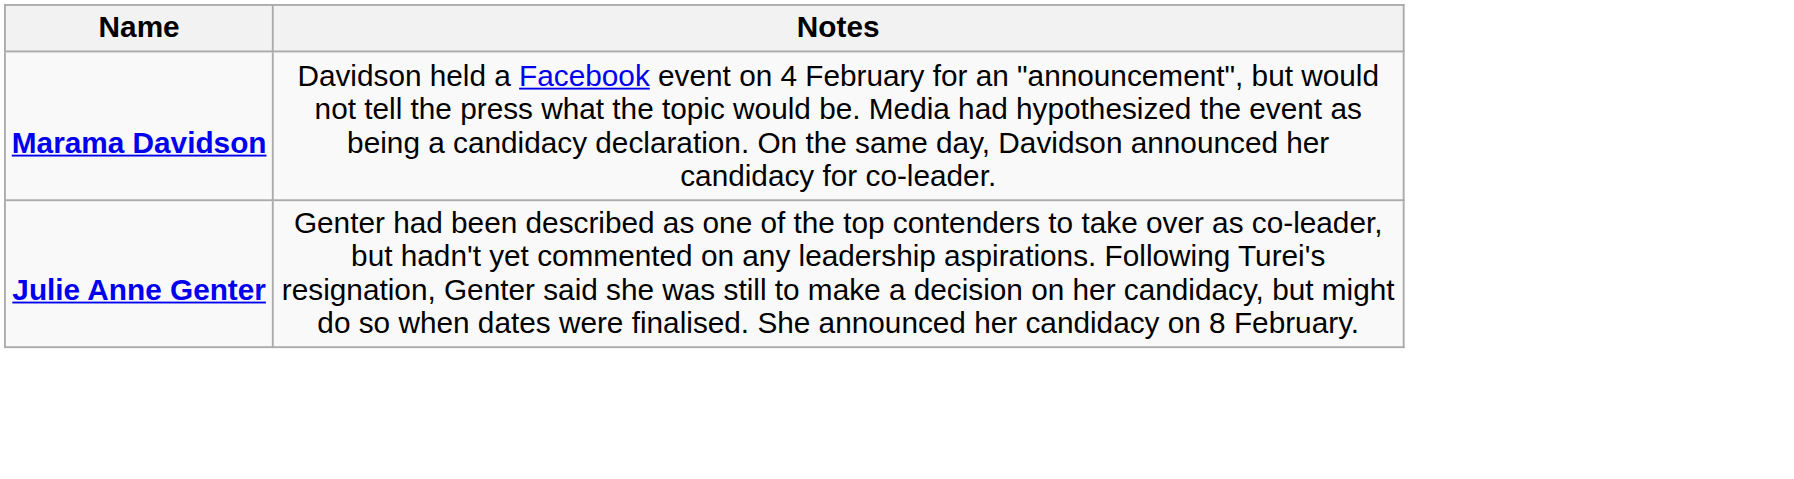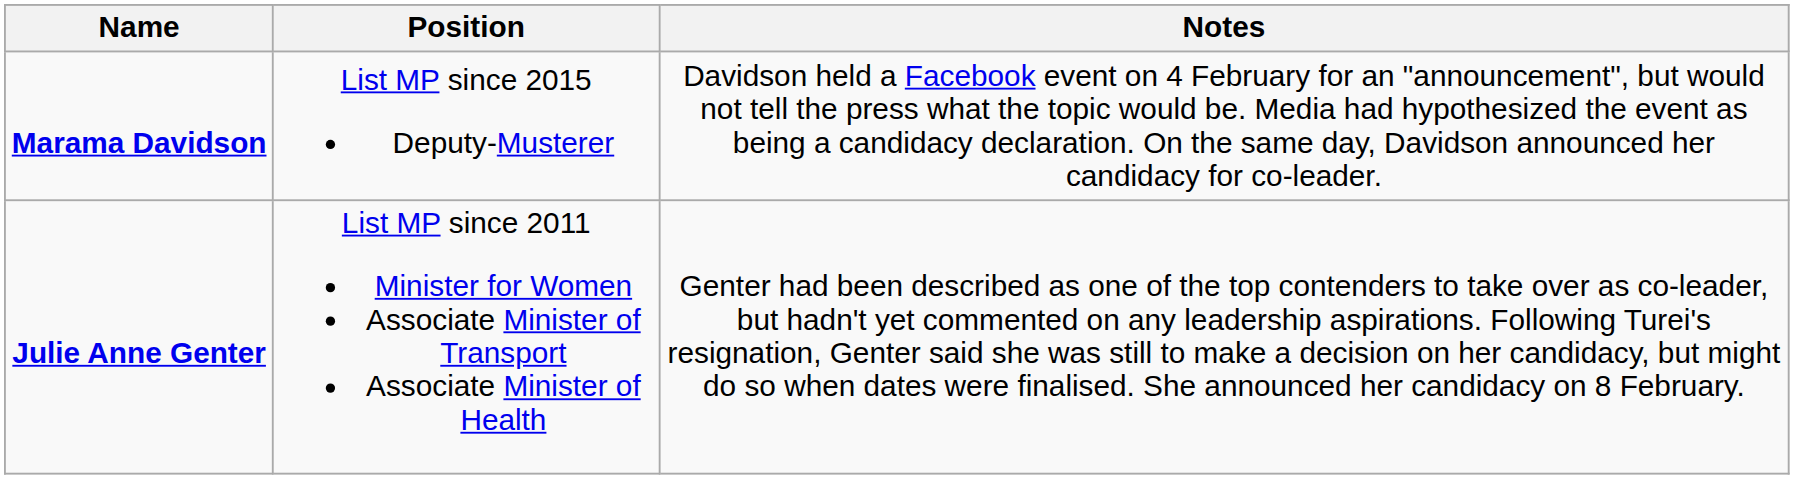+ column: Position | List MP since 2015 Deputy-Musterer | List MP since 2011 Minister for Women Associate Minister of Transport Associate Minister of Health
